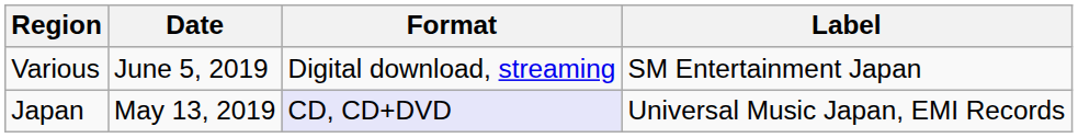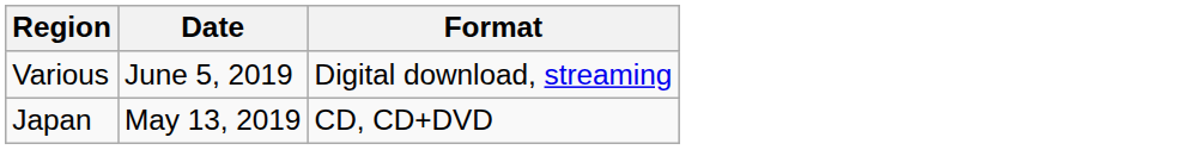- column: Label | SM Entertainment Japan | Universal Music Japan, EMI Records
Japan | Format: lavender background -> no background
